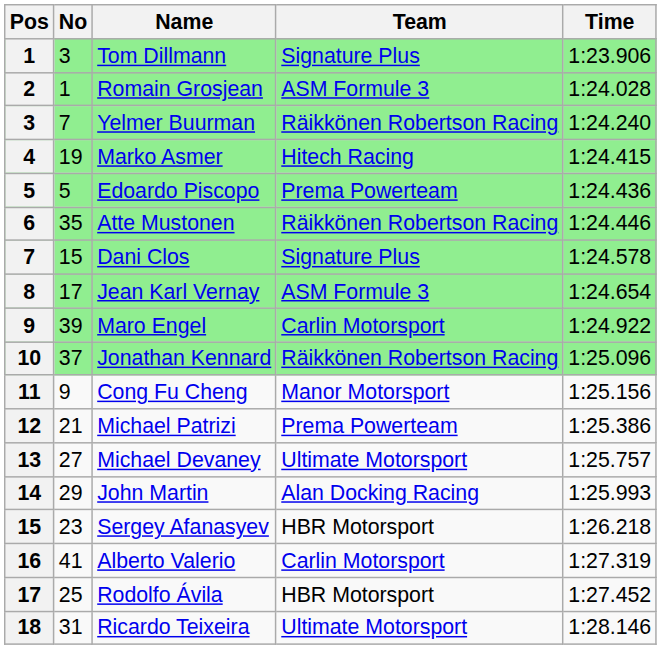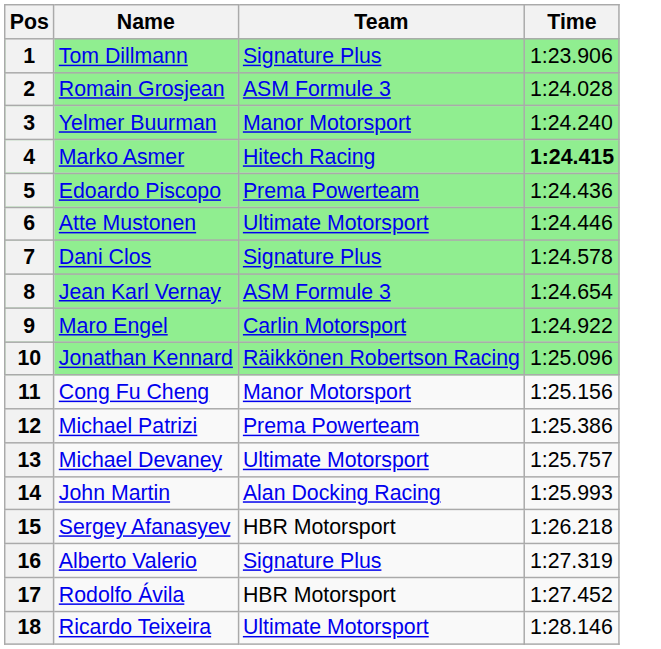- column: No | 3 | 1 | 7 | 19 | 5 | 35 | 15 | 17 | 39 | 37 | 9 | 21 | 27 | 29 | 23 | 41 | 25 | 31
Yelmer Buurman | Team: Räikkönen Robertson Racing -> Manor Motorsport
Marko Asmer | Time: normal -> bold
Atte Mustonen | Team: Räikkönen Robertson Racing -> Ultimate Motorsport
Alberto Valerio | Team: Carlin Motorsport -> Signature Plus
